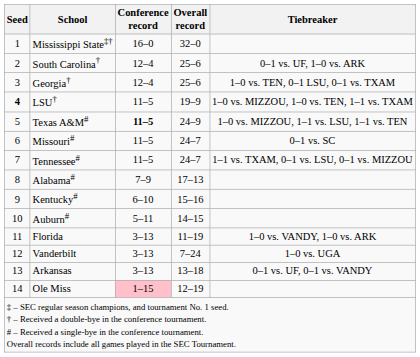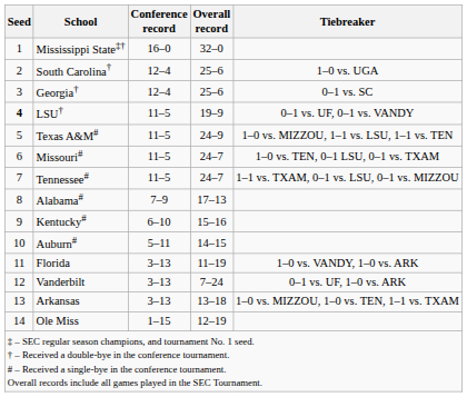South Carolina† | Tiebreaker: 0–1 vs. UF, 1–0 vs. ARK -> 1–0 vs. UGA
Georgia† | Tiebreaker: 1–0 vs. TEN, 0–1 LSU, 0–1 vs. TXAM -> 0–1 vs. SC
LSU† | Tiebreaker: 1–0 vs. MIZZOU, 1–0 vs. TEN, 1–1 vs. TXAM -> 0–1 vs. UF, 0–1 vs. VANDY
Texas A&M# | Conference record: bold -> normal
Missouri# | Tiebreaker: 0–1 vs. SC -> 1–0 vs. TEN, 0–1 LSU, 0–1 vs. TXAM
Vanderbilt | Tiebreaker: 1–0 vs. UGA -> 0–1 vs. UF, 1–0 vs. ARK
Arkansas | Tiebreaker: 0–1 vs. UF, 0–1 vs. VANDY -> 1–0 vs. MIZZOU, 1–0 vs. TEN, 1–1 vs. TXAM
Ole Miss | Conference record: pink background -> no background
